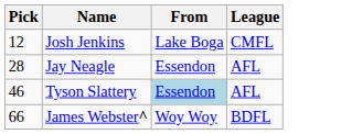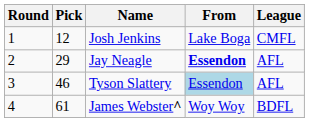+ column: Round | 1 | 2 | 3 | 4
Jay Neagle | Pick: 28 -> 29
Jay Neagle | From: normal -> bold
James Webster^ | Pick: 66 -> 61
